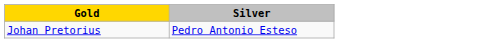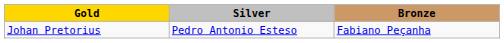+ column: Bronze | Fabiano Peçanha
